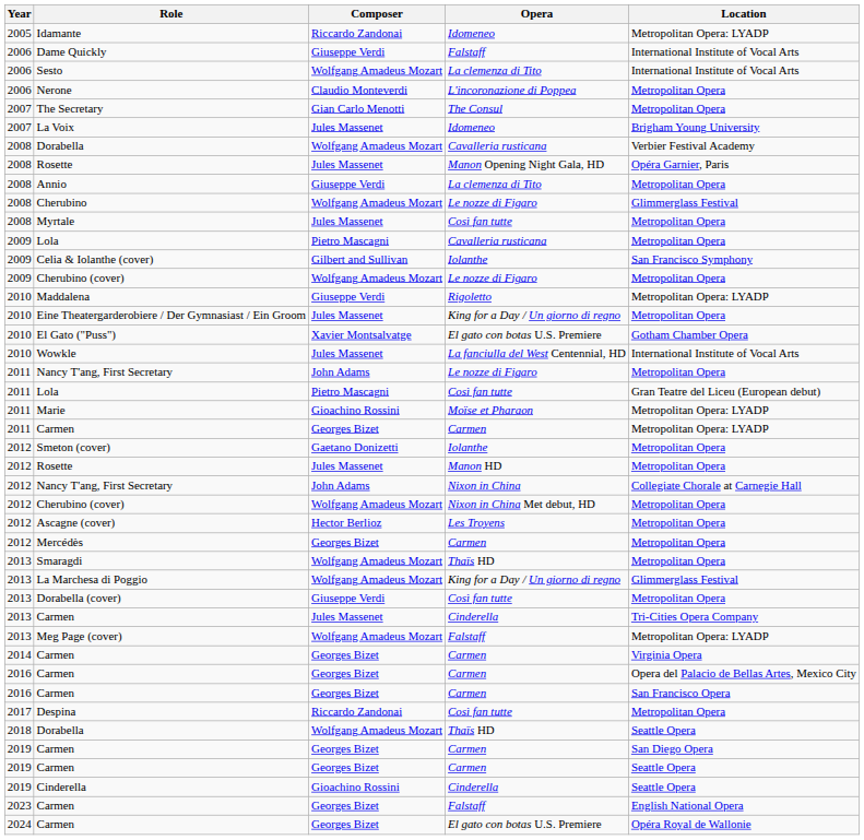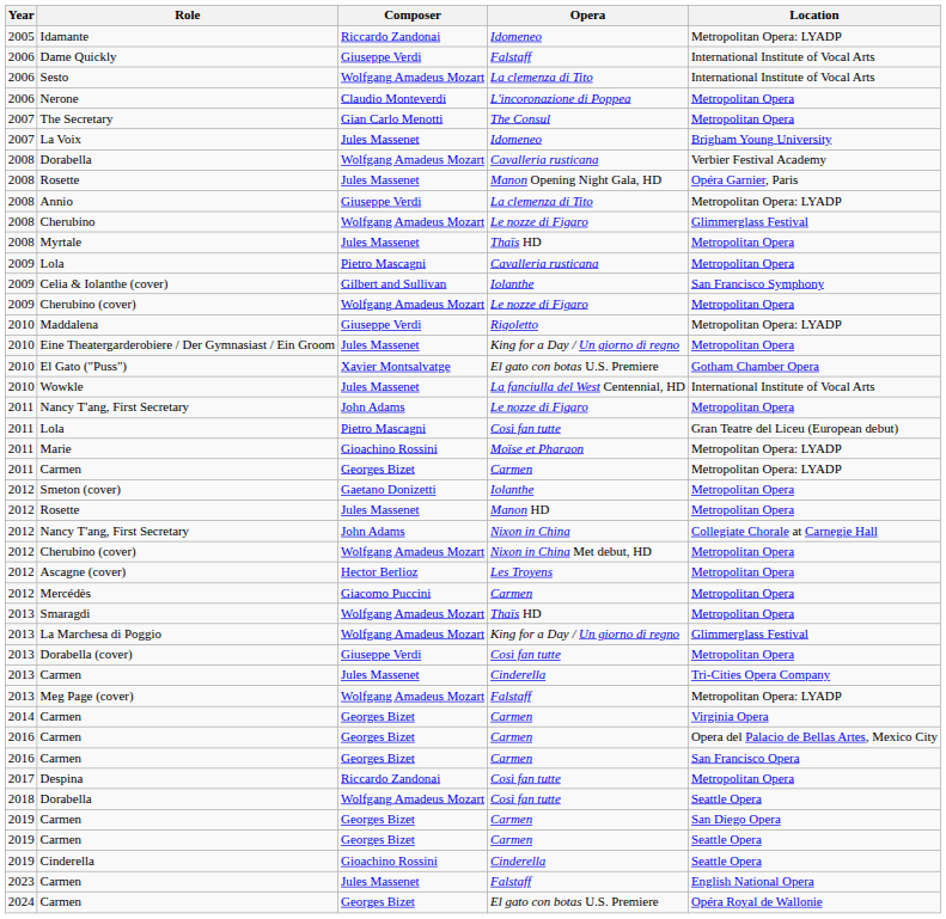Annio | Location: Metropolitan Opera -> Metropolitan Opera: LYADP
Myrtale | Opera: Così fan tutte -> Thaïs HD
Mercédès | Composer: Georges Bizet -> Giacomo Puccini
2018 / Dorabella | Opera: Thaïs HD -> Così fan tutte
2023 / Carmen | Composer: Georges Bizet -> Jules Massenet
